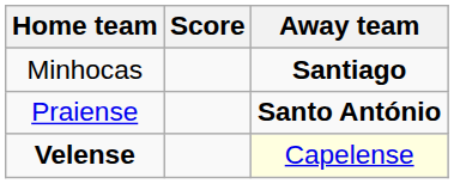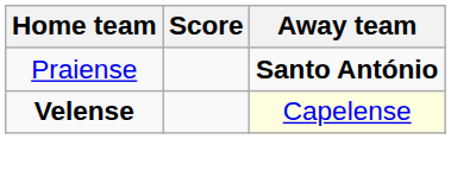- row: Minhocas | Santiago
